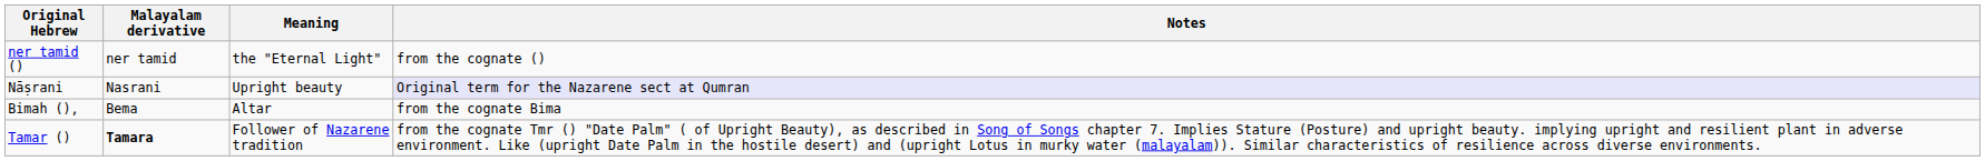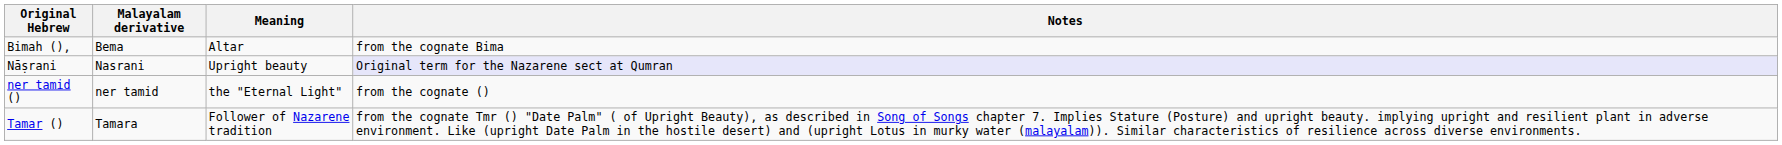rows swapped: ner tamid () <-> Bimah (),
Tamar () | Malayalam derivative: bold -> normal
